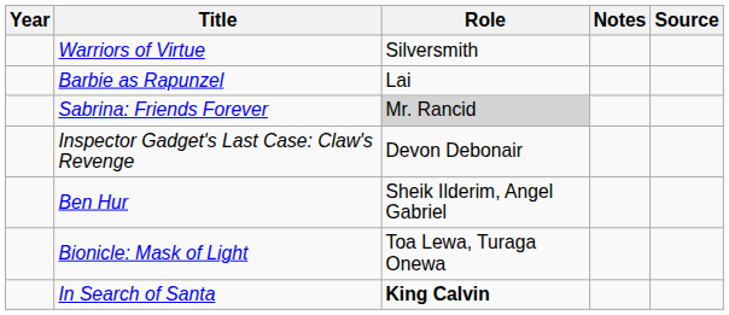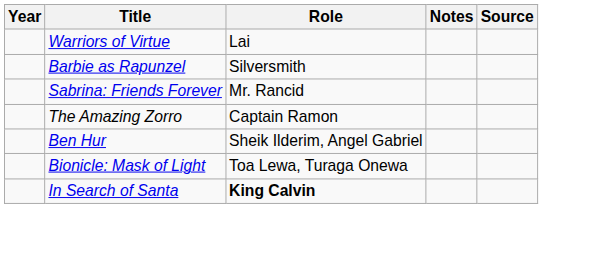Warriors of Virtue | Role: Silversmith -> Lai
Barbie as Rapunzel | Role: Lai -> Silversmith
Sabrina: Friends Forever | Role: lightgrey background -> no background
- row: Inspector Gadget's Last Case: Claw's Revenge | Devon Debonair
+ row: The Amazing Zorro | Captain Ramon
